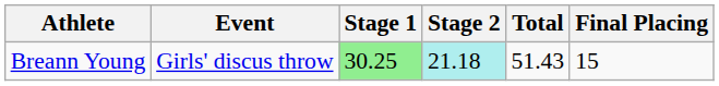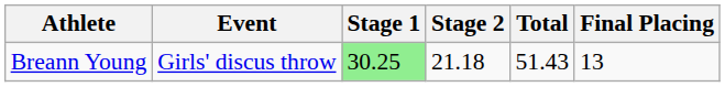Breann Young | Stage 2: paleturquoise background -> no background
Breann Young | Final Placing: 15 -> 13
